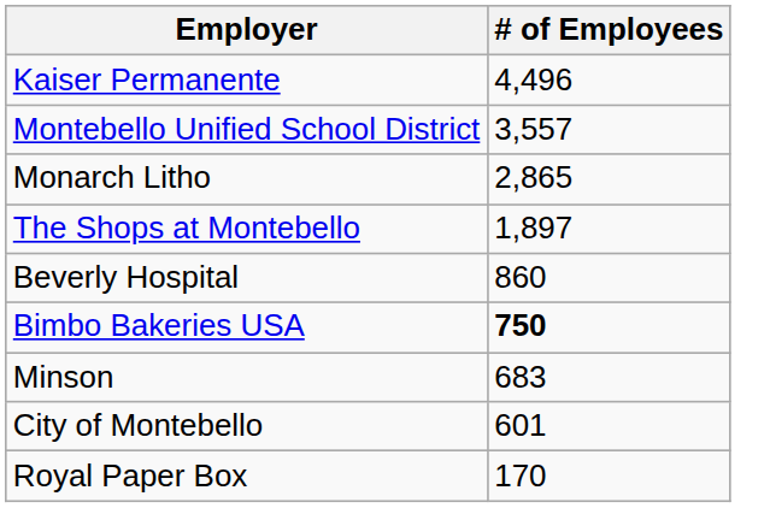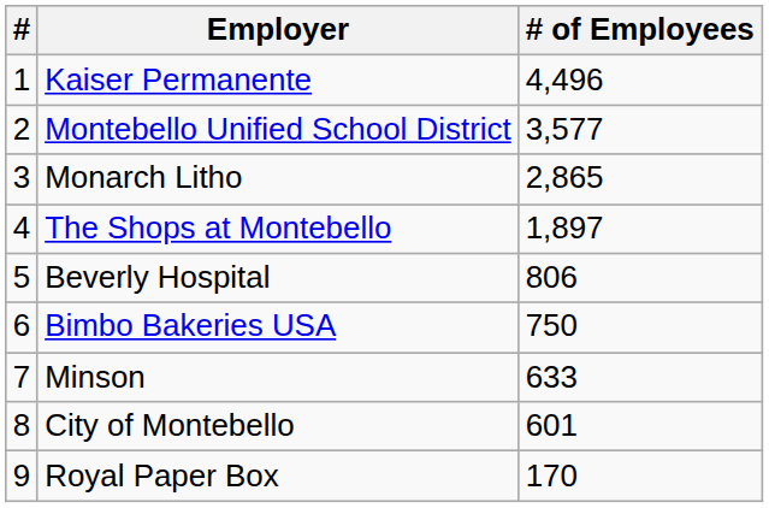+ column: # | 1 | 2 | 3 | 4 | 5 | 6 | 7 | 8 | 9
Montebello Unified School District | # of Employees: 3,557 -> 3,577
Beverly Hospital | # of Employees: 860 -> 806
Bimbo Bakeries USA | # of Employees: bold -> normal
Minson | # of Employees: 683 -> 633
